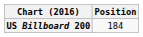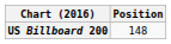US Billboard 200 | Position: 184 -> 148
